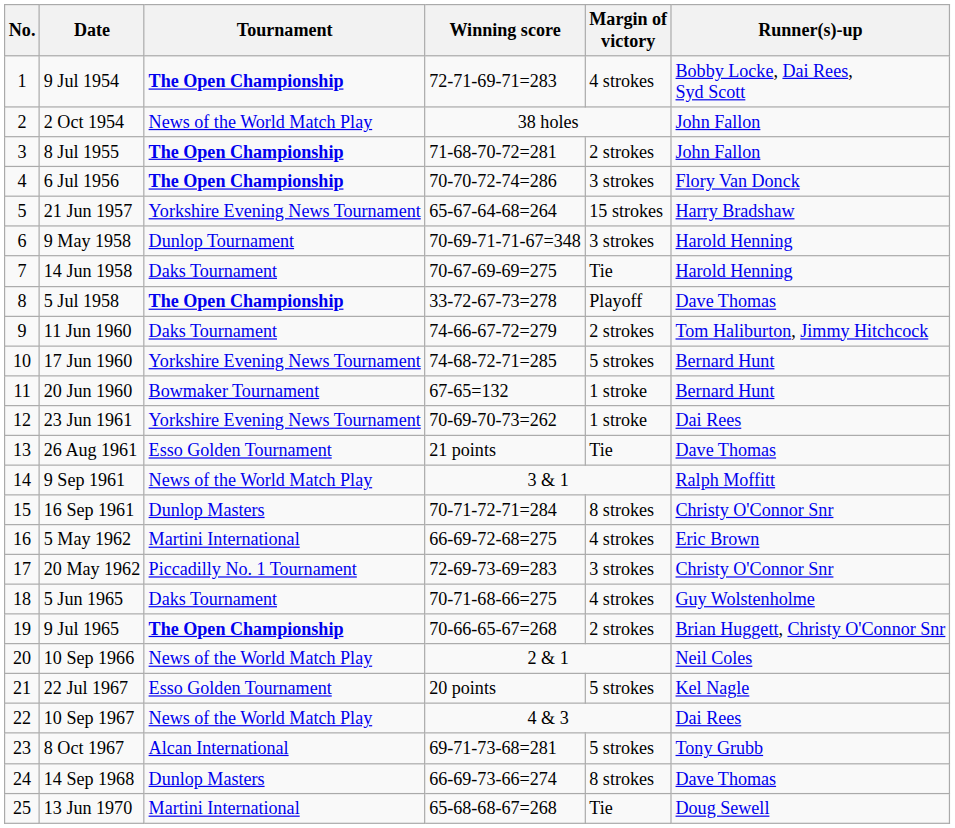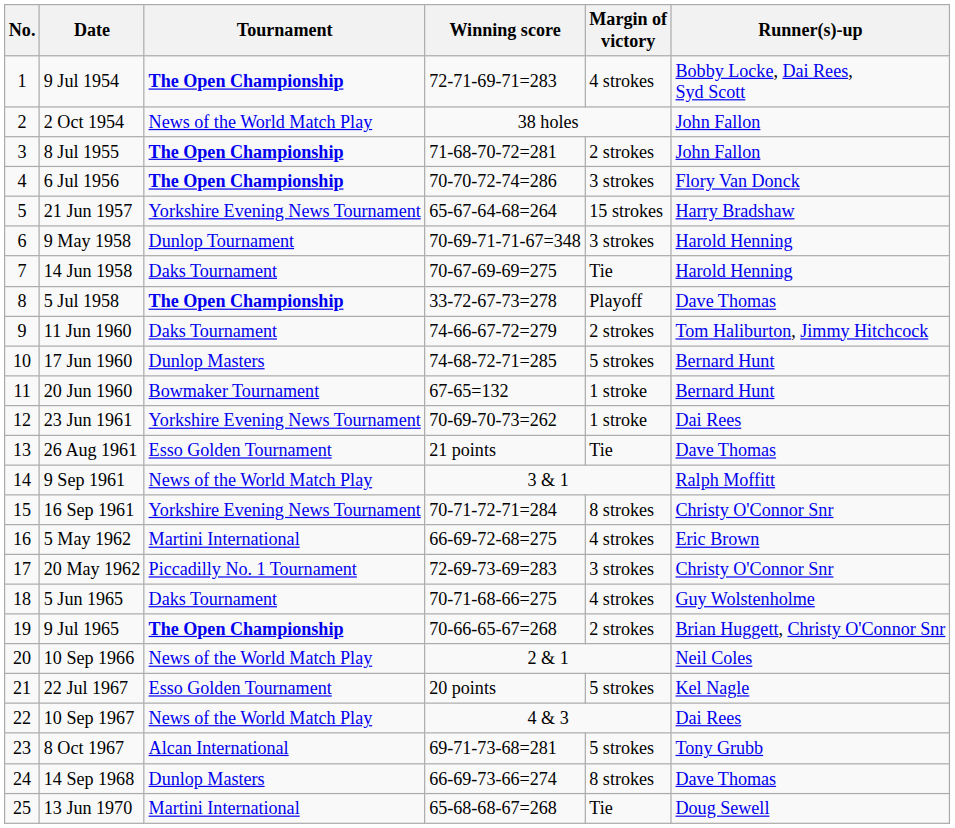17 Jun 1960 | Tournament: Yorkshire Evening News Tournament -> Dunlop Masters
16 Sep 1961 | Tournament: Dunlop Masters -> Yorkshire Evening News Tournament
